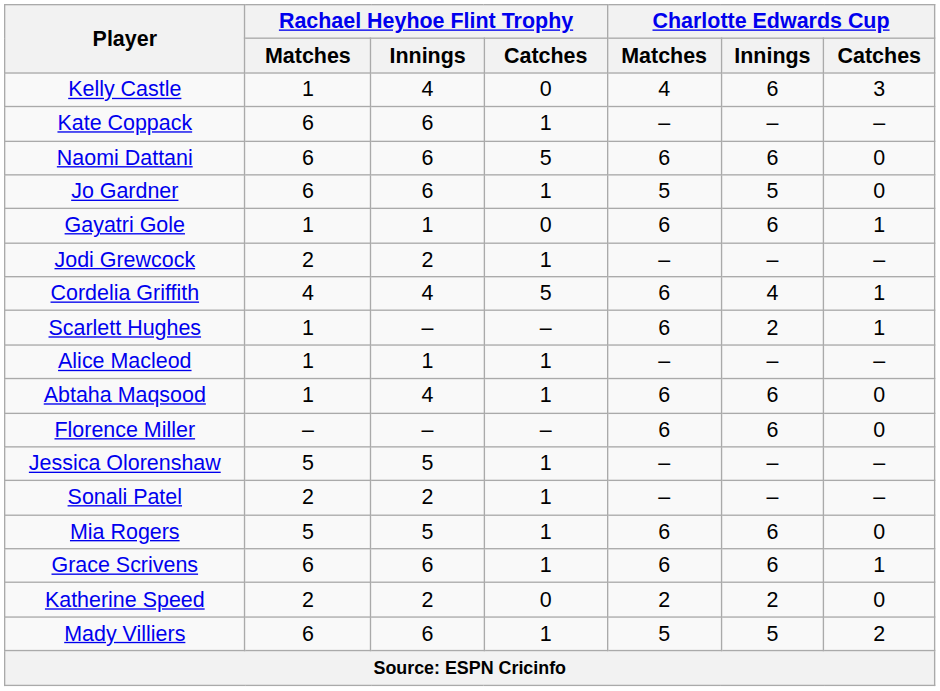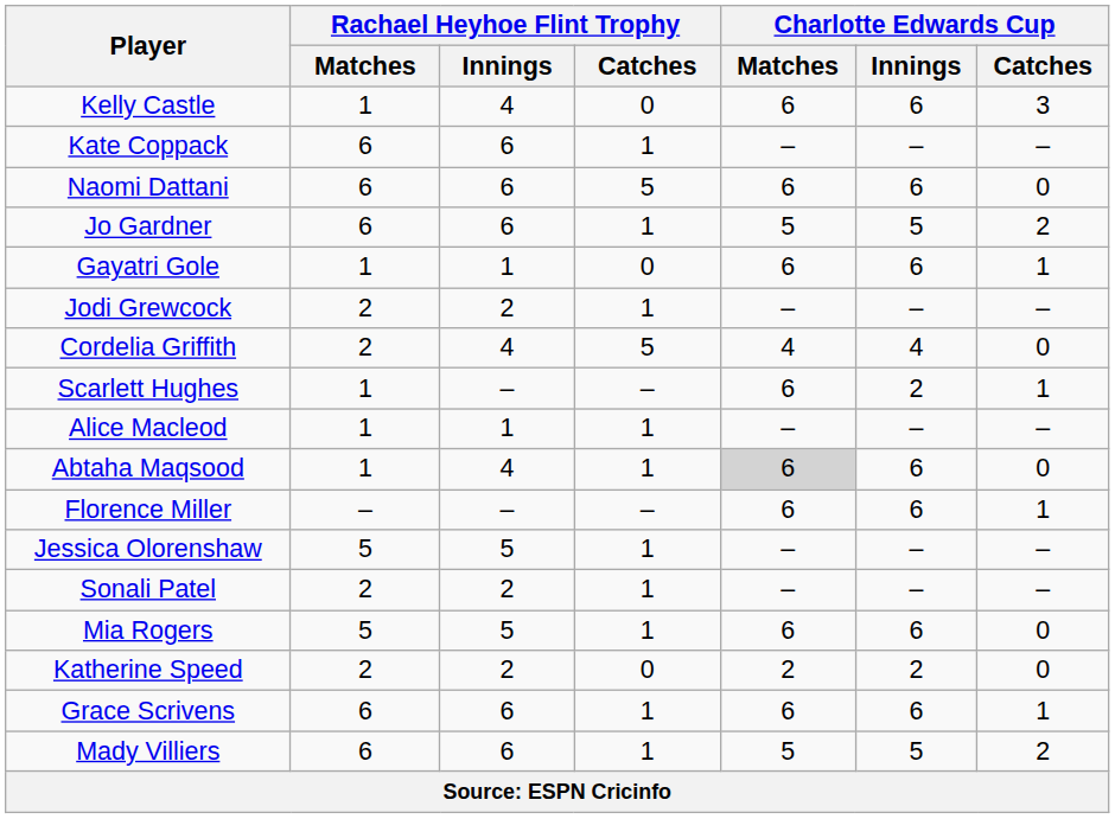Kelly Castle | Charlotte Edwards Cup / Matches: 4 -> 6
Jo Gardner | Charlotte Edwards Cup / Catches: 0 -> 2
Cordelia Griffith | Rachael Heyhoe Flint Trophy / Matches: 4 -> 2
Cordelia Griffith | Charlotte Edwards Cup / Matches: 6 -> 4
Cordelia Griffith | Charlotte Edwards Cup / Catches: 1 -> 0
Abtaha Maqsood | Charlotte Edwards Cup / Matches: no background -> lightgrey background
Florence Miller | Charlotte Edwards Cup / Catches: 0 -> 1
rows swapped: Grace Scrivens <-> Katherine Speed
